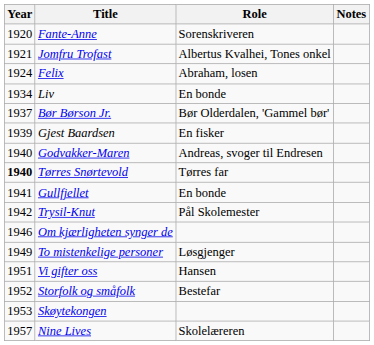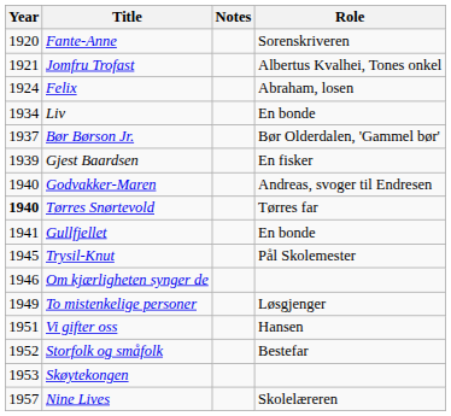columns swapped: Role <-> Notes
Trysil-Knut | Year: 1942 -> 1945
